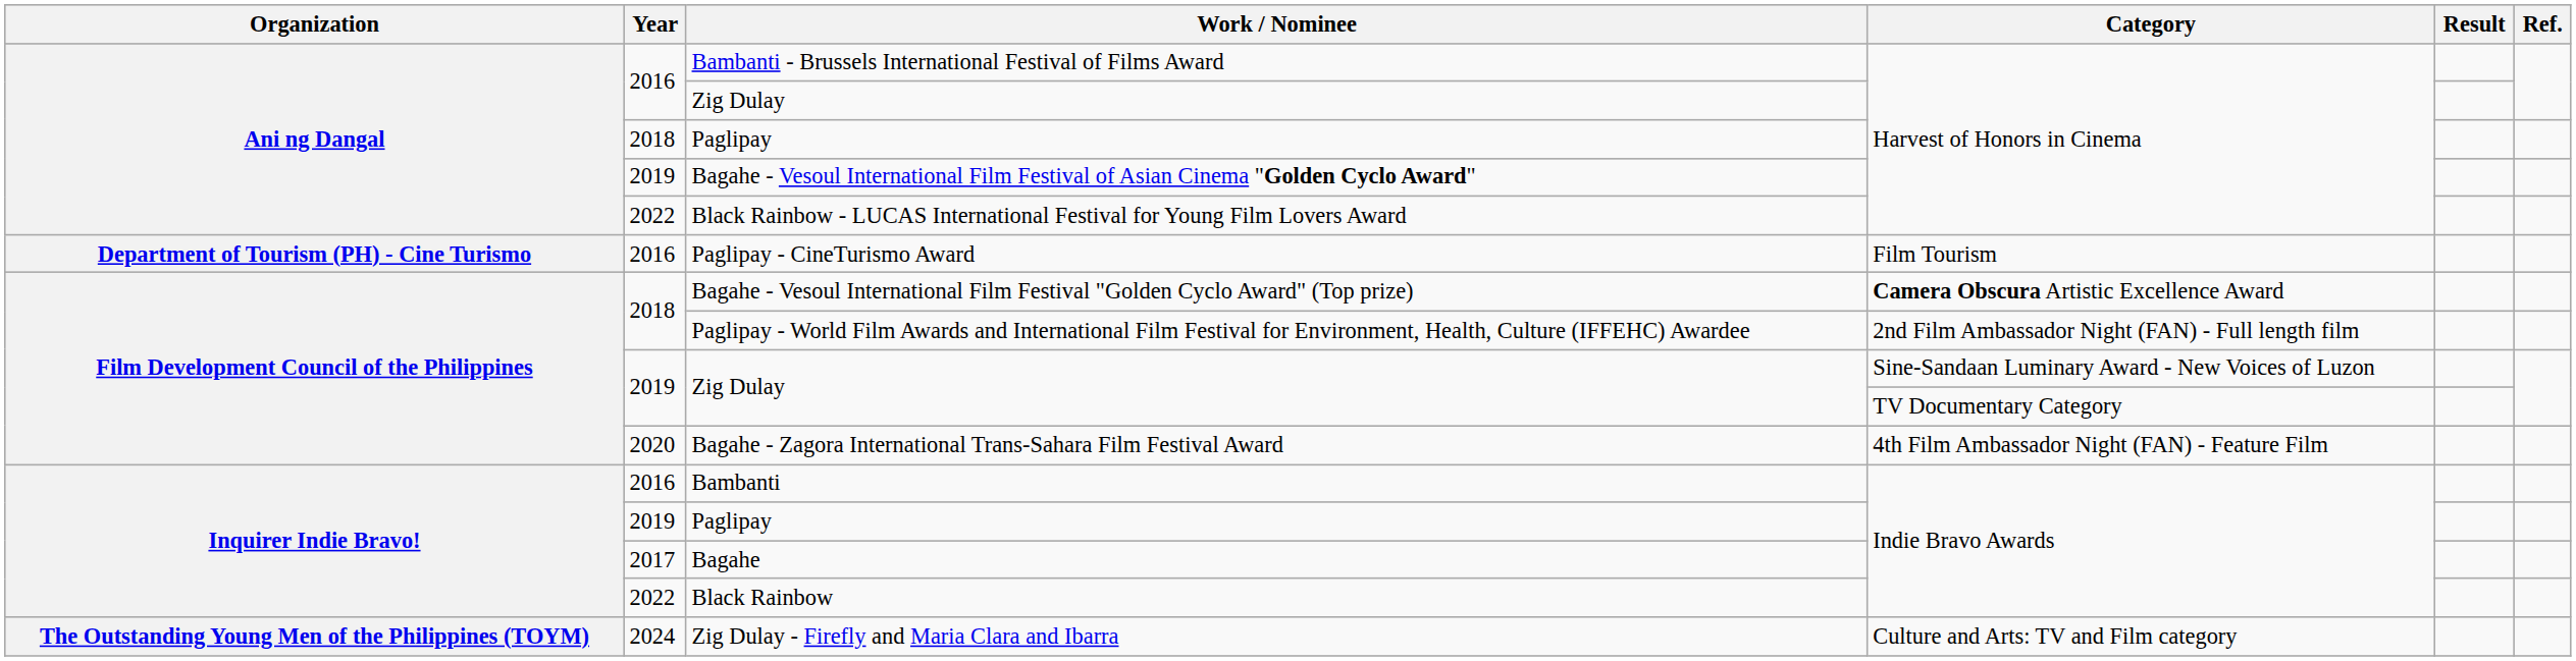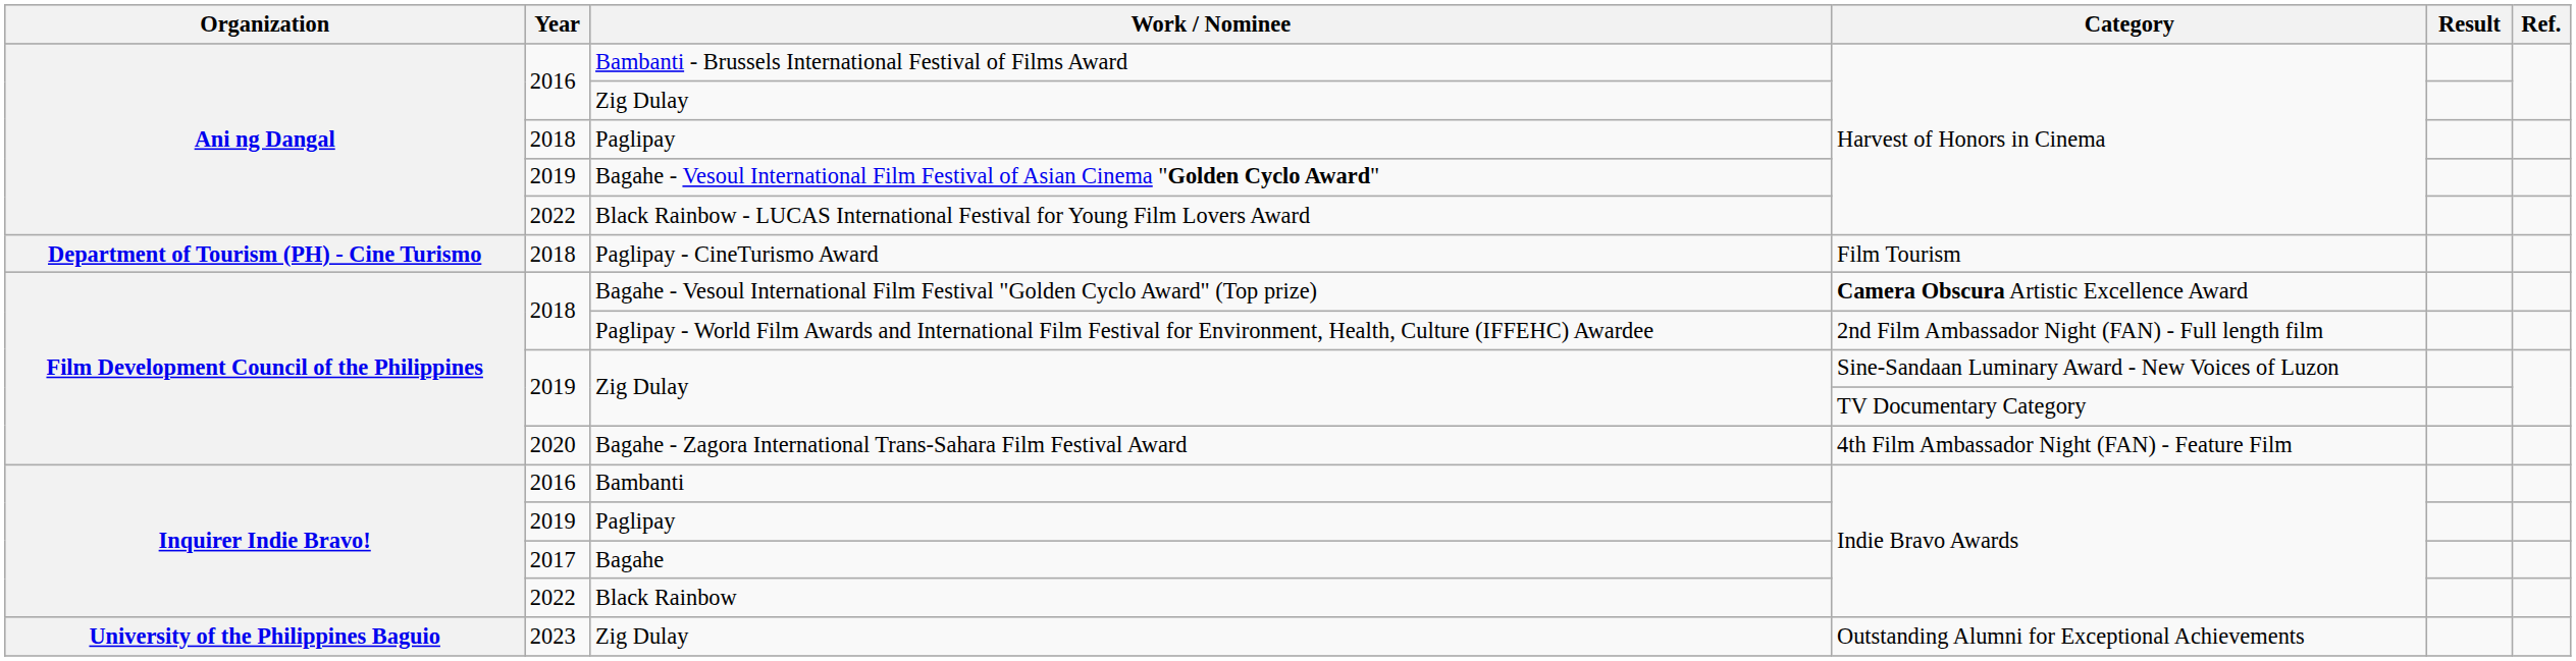Paglipay - CineTurismo Award | Year: 2016 -> 2018
- row: The Outstanding Young Men of the Philippines (TOYM) | 2024 | Zig Dulay - Firefly and Maria Clara and Ibarra | Culture and Arts: TV and Film category
+ row: University of the Philippines Baguio | 2023 | Zig Dulay | Outstanding Alumni for Exceptional Achievements
